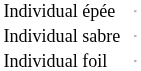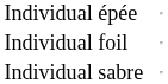rows swapped: Individual foil <-> Individual sabre
